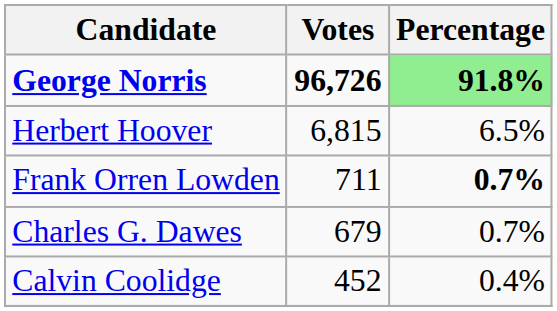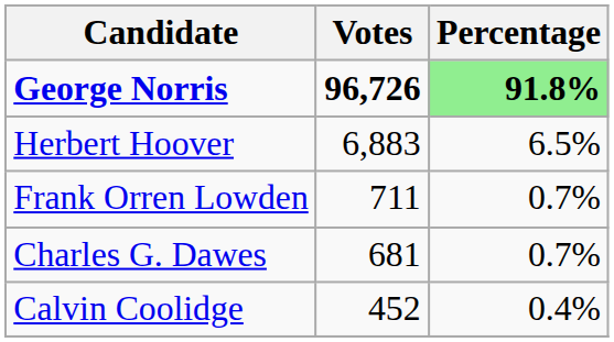Herbert Hoover | Votes: 6,815 -> 6,883
Frank Orren Lowden | Percentage: bold -> normal
Charles G. Dawes | Votes: 679 -> 681
